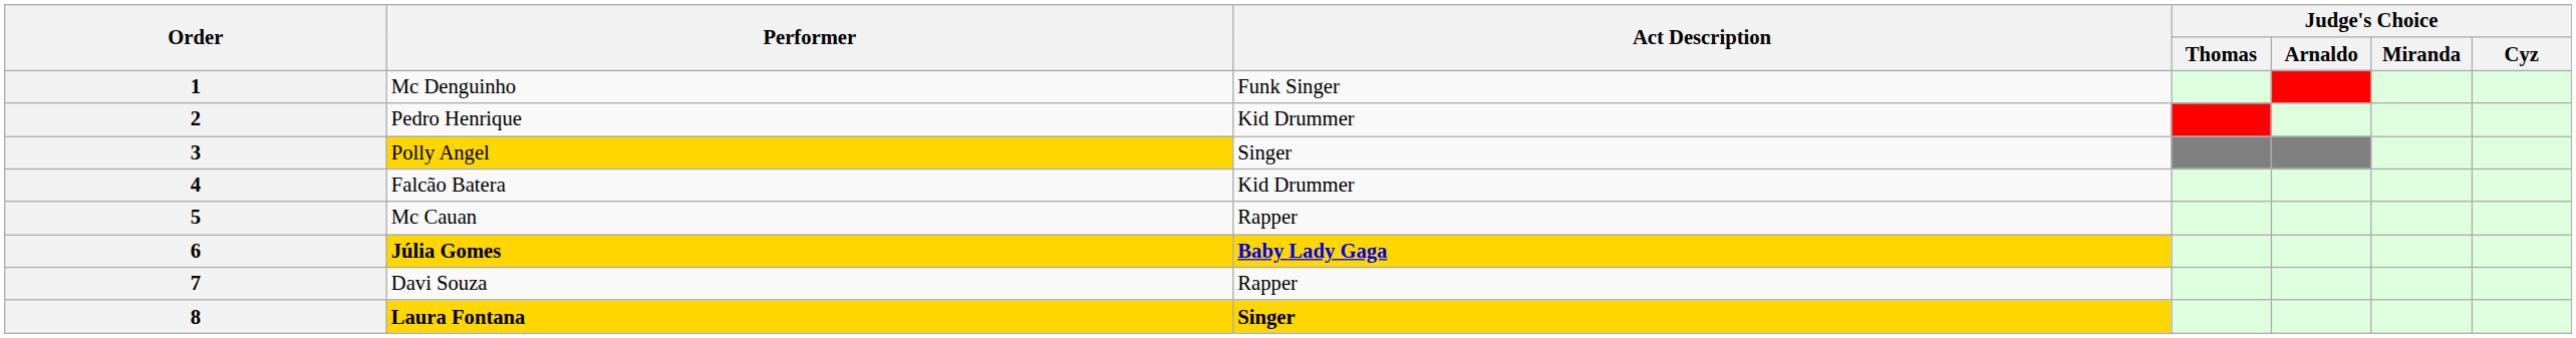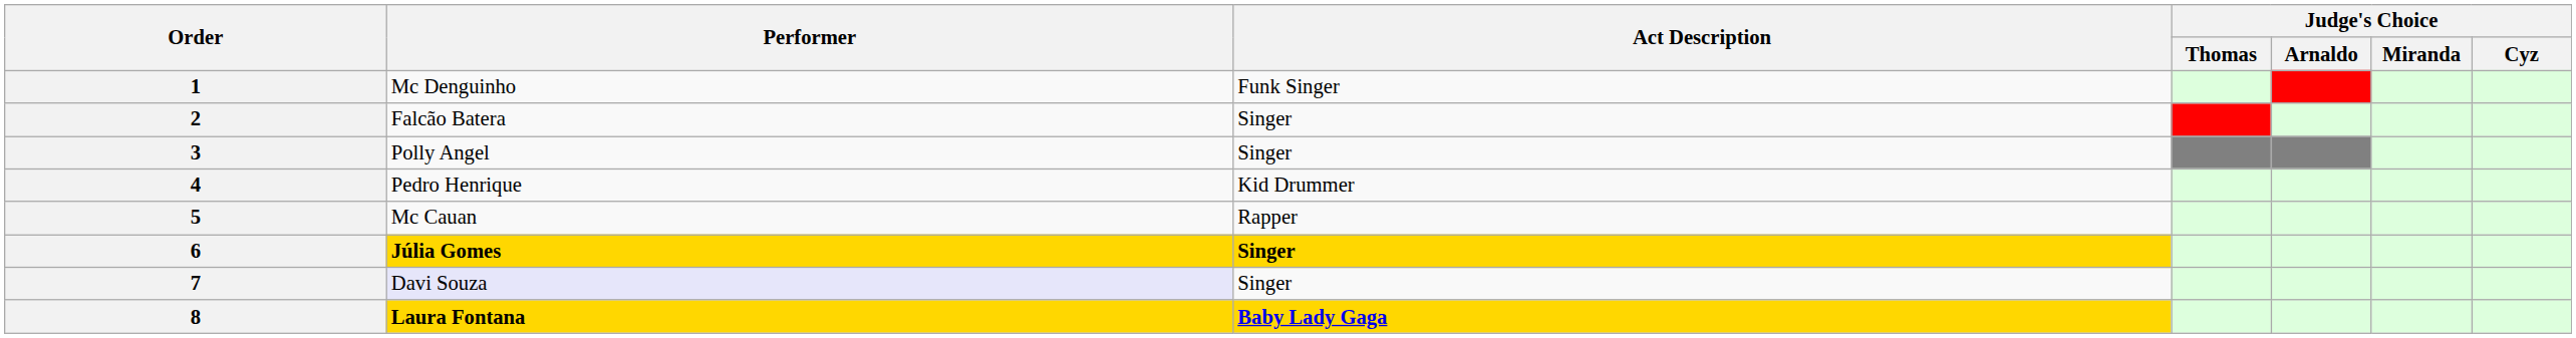2 | Performer: Pedro Henrique -> Falcão Batera
2 | Act Description: Kid Drummer -> Singer
3 | Performer: gold background -> no background
4 | Performer: Falcão Batera -> Pedro Henrique
6 | Act Description: Baby Lady Gaga -> Singer
7 | Performer: no background -> lavender background
7 | Act Description: Rapper -> Singer
8 | Act Description: Singer -> Baby Lady Gaga
